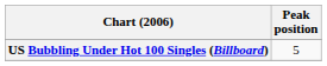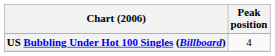US Bubbling Under Hot 100 Singles (Billboard) | Peak position: 5 -> 4
